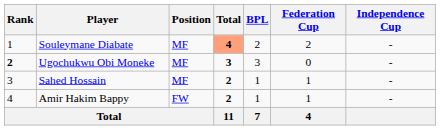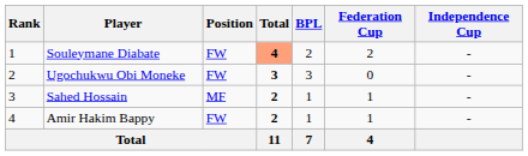Souleymane Diabate | Position: MF -> FW
Ugochukwu Obi Moneke | Rank: bold -> normal
Ugochukwu Obi Moneke | Position: MF -> FW
